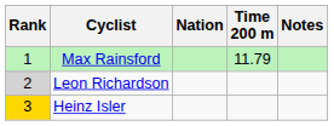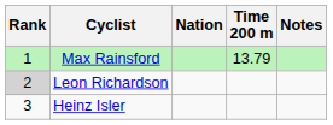Max Rainsford | Time 200 m: 11.79 -> 13.79
Heinz Isler | Rank: gold background -> no background
